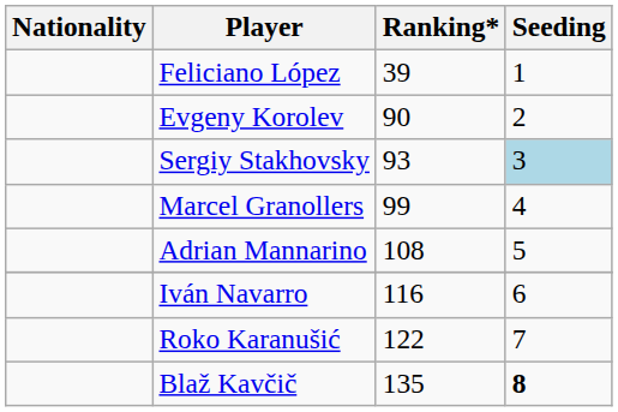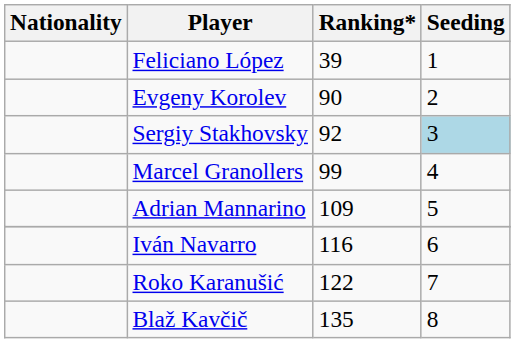Sergiy Stakhovsky | Ranking*: 93 -> 92
Adrian Mannarino | Ranking*: 108 -> 109
Blaž Kavčič | Seeding: bold -> normal
